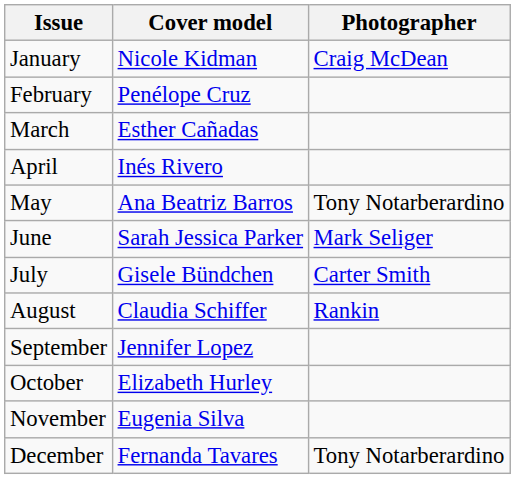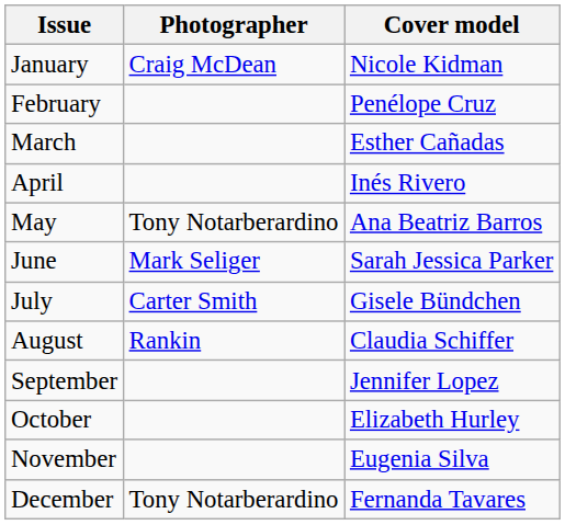columns swapped: Cover model <-> Photographer
